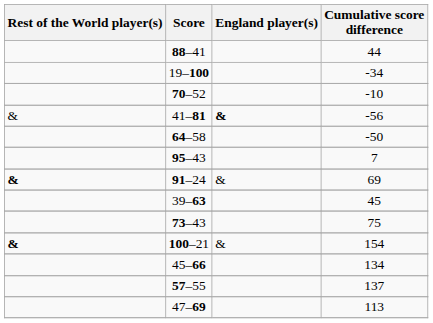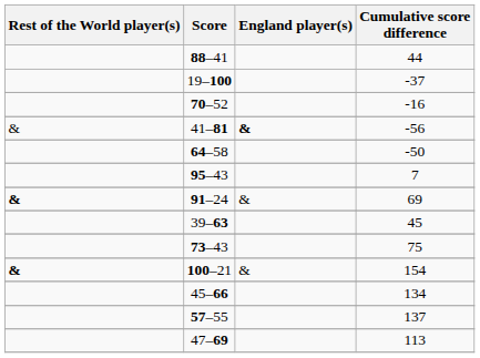19–100 | Cumulative score difference: -34 -> -37
70–52 | Cumulative score difference: -10 -> -16
